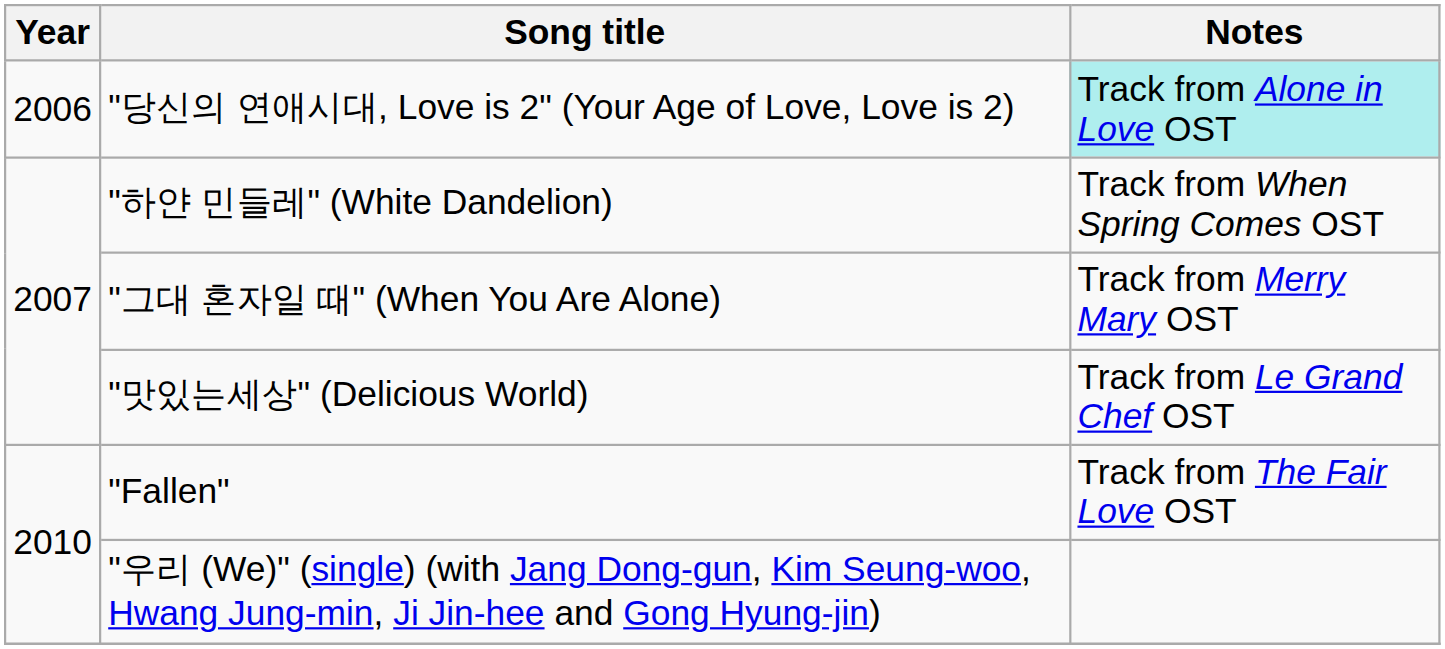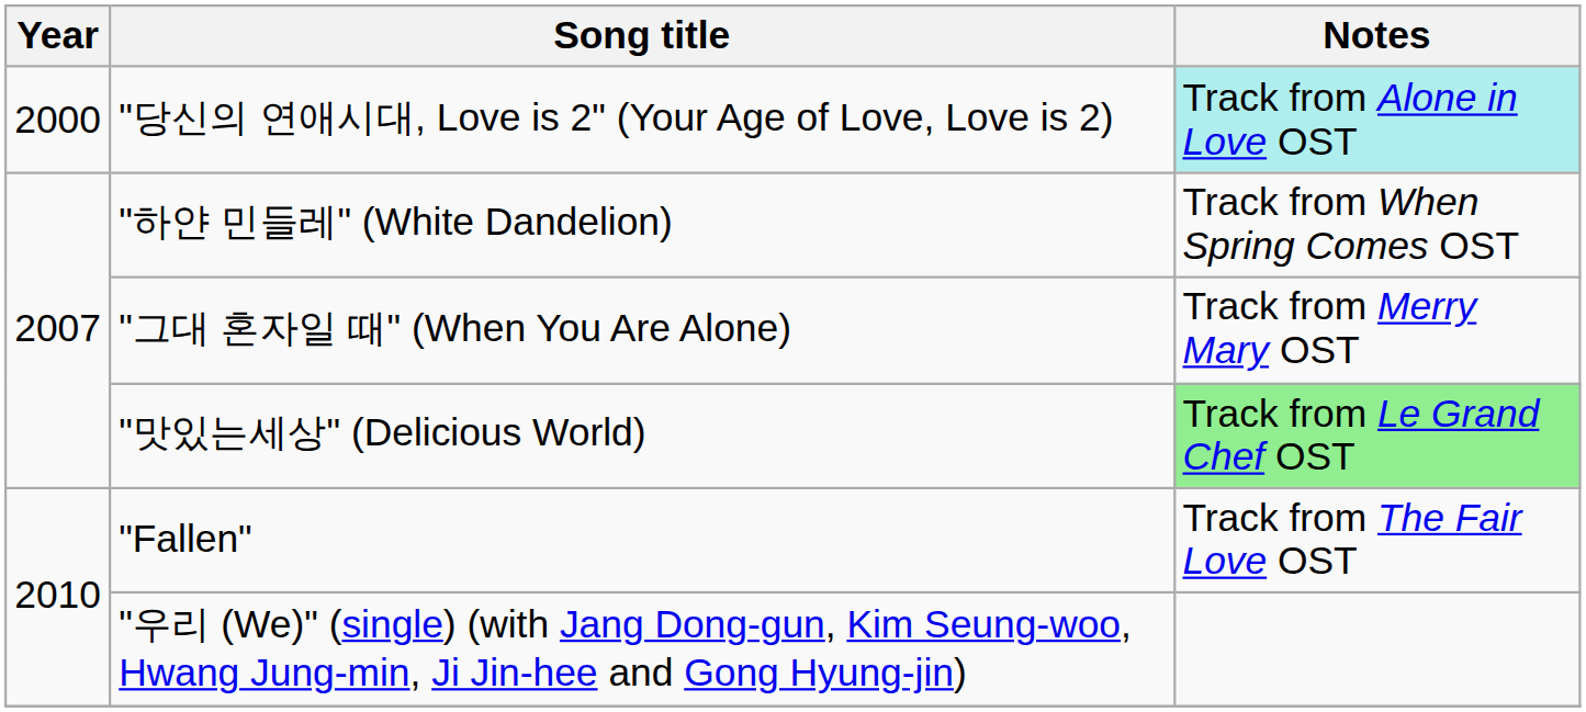"당신의 연애시대, Love is 2" (Your Age of Love, Love is 2) | Year: 2006 -> 2000
"맛있는세상" (Delicious World) | Notes: no background -> lightgreen background
